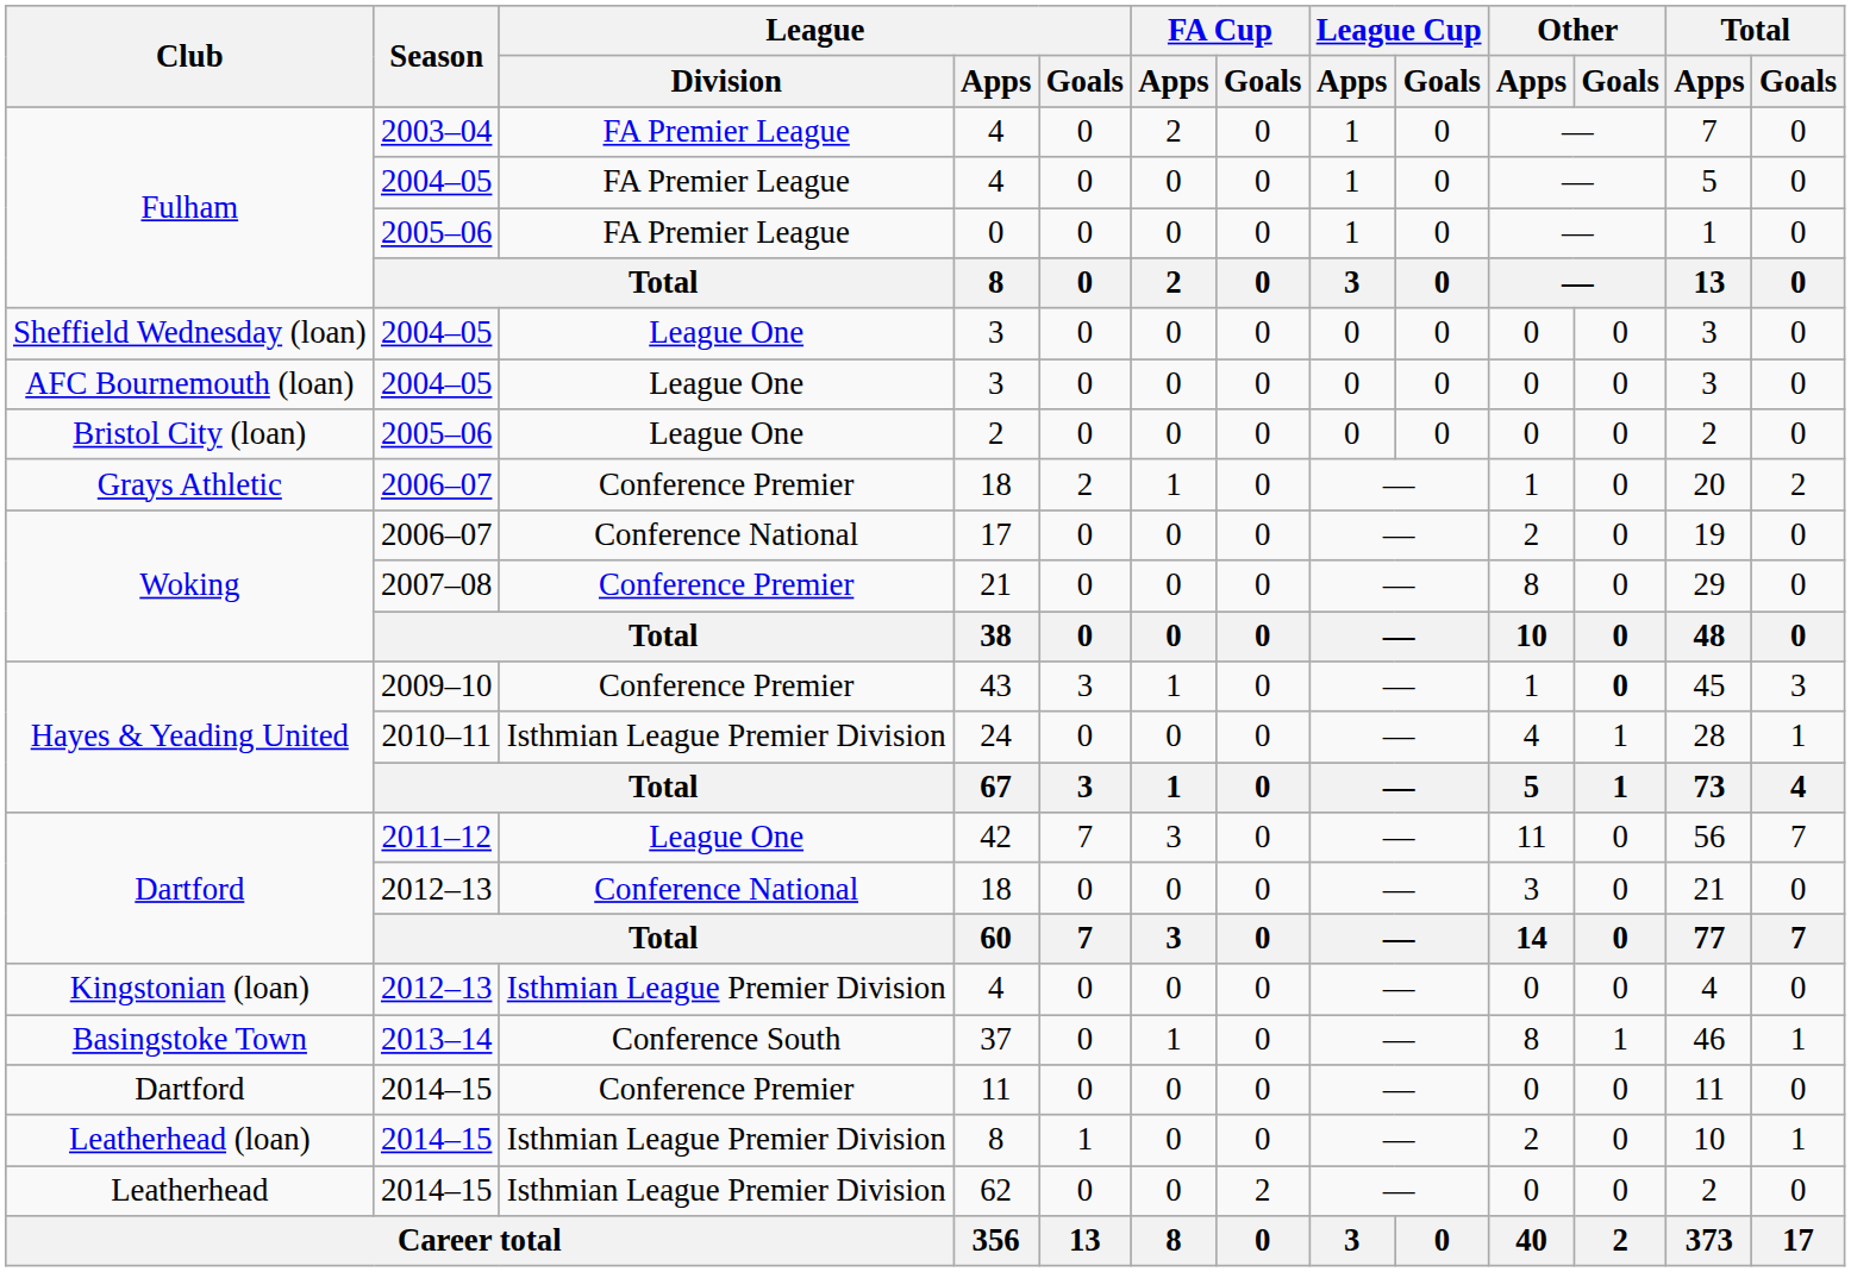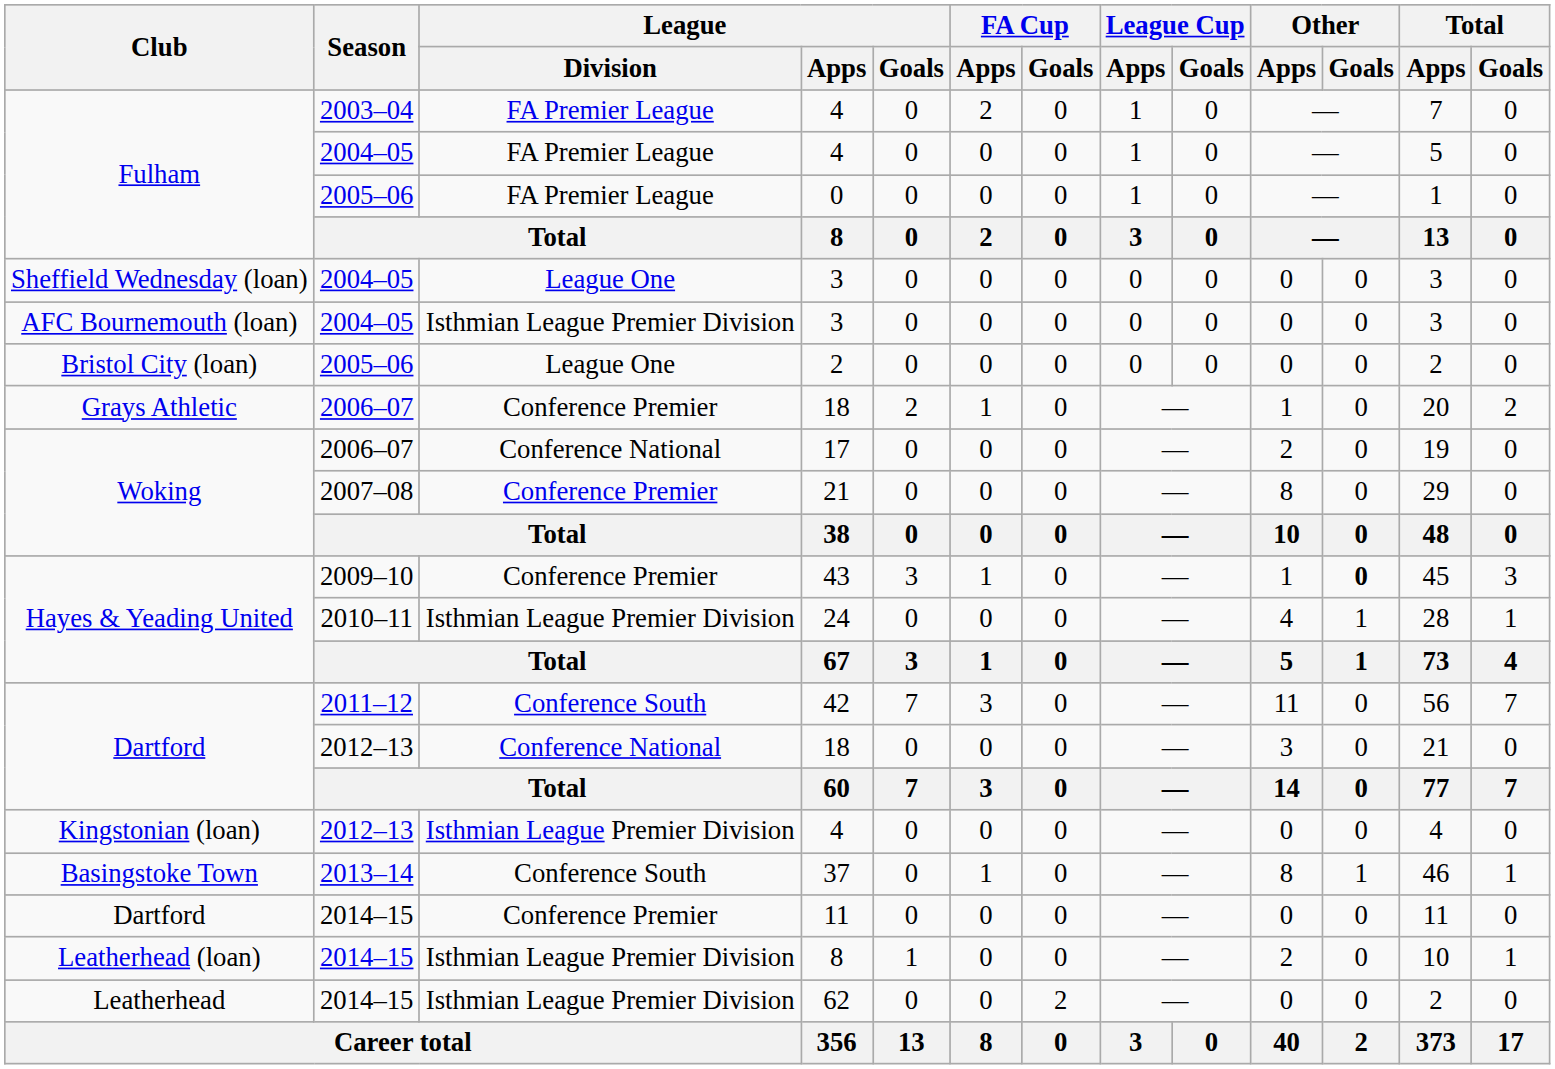AFC Bournemouth (loan) / 3 | League / Division: League One -> Isthmian League Premier Division
42 | League / Division: League One -> Conference South
